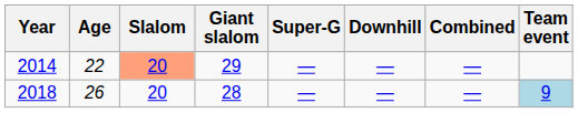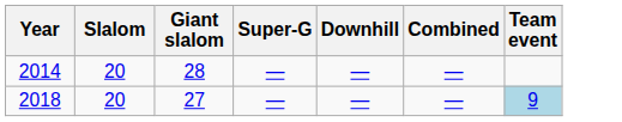- column: Age | 22 | 26
2014 | Slalom: lightsalmon background -> no background
2014 | Giant slalom: 29 -> 28
2018 | Giant slalom: 28 -> 27
